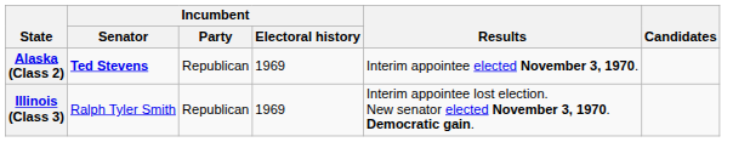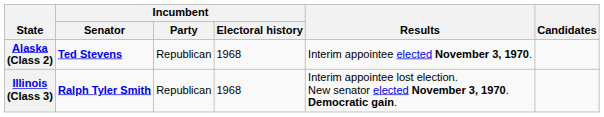Alaska (Class 2) | Incumbent / Electoral history: 1969 -> 1968
Illinois (Class 3) | Incumbent / Senator: normal -> bold
Illinois (Class 3) | Incumbent / Electoral history: 1969 -> 1968
